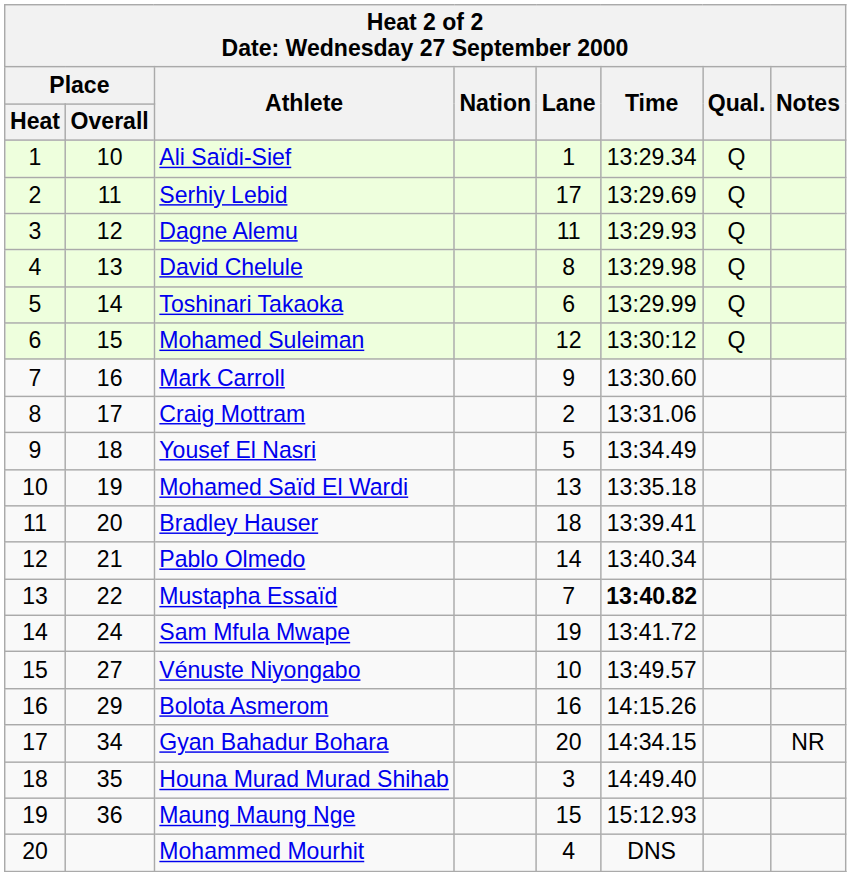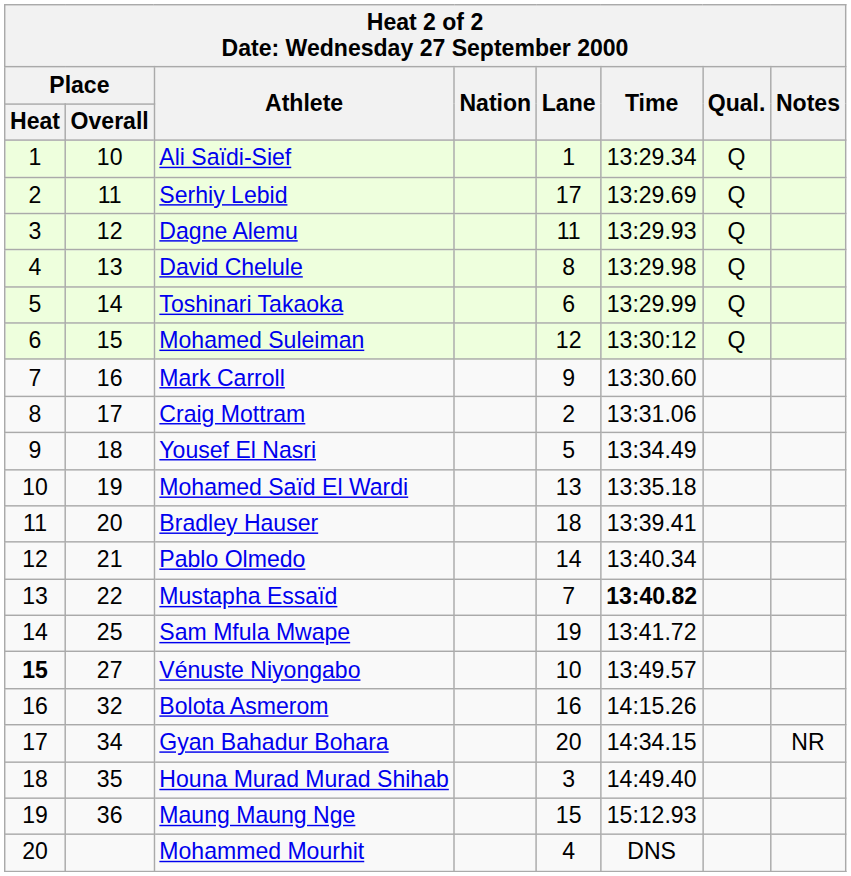Sam Mfula Mwape | Place / Overall: 24 -> 25
Vénuste Niyongabo | Place / Heat: normal -> bold
Bolota Asmerom | Place / Overall: 29 -> 32
